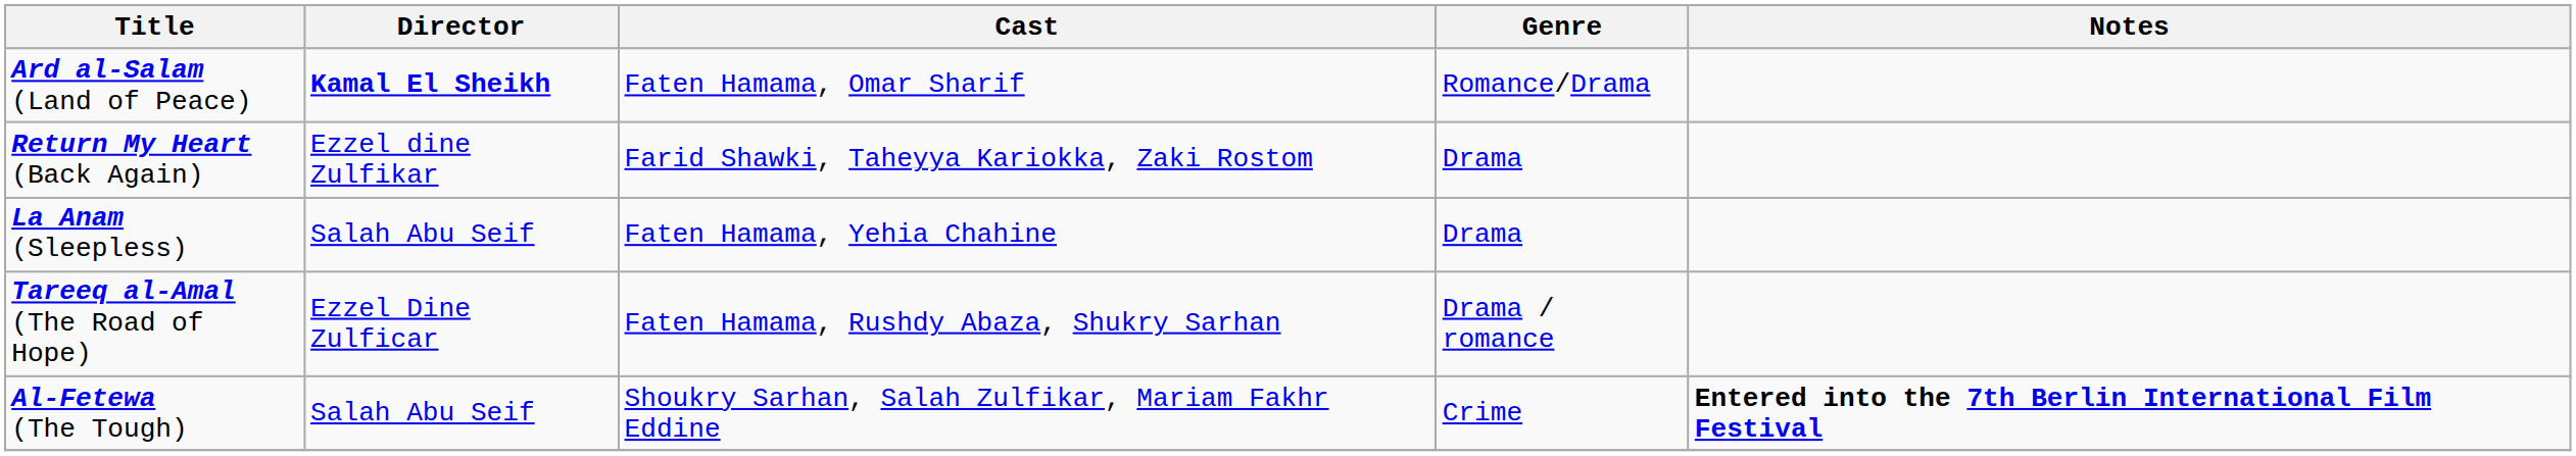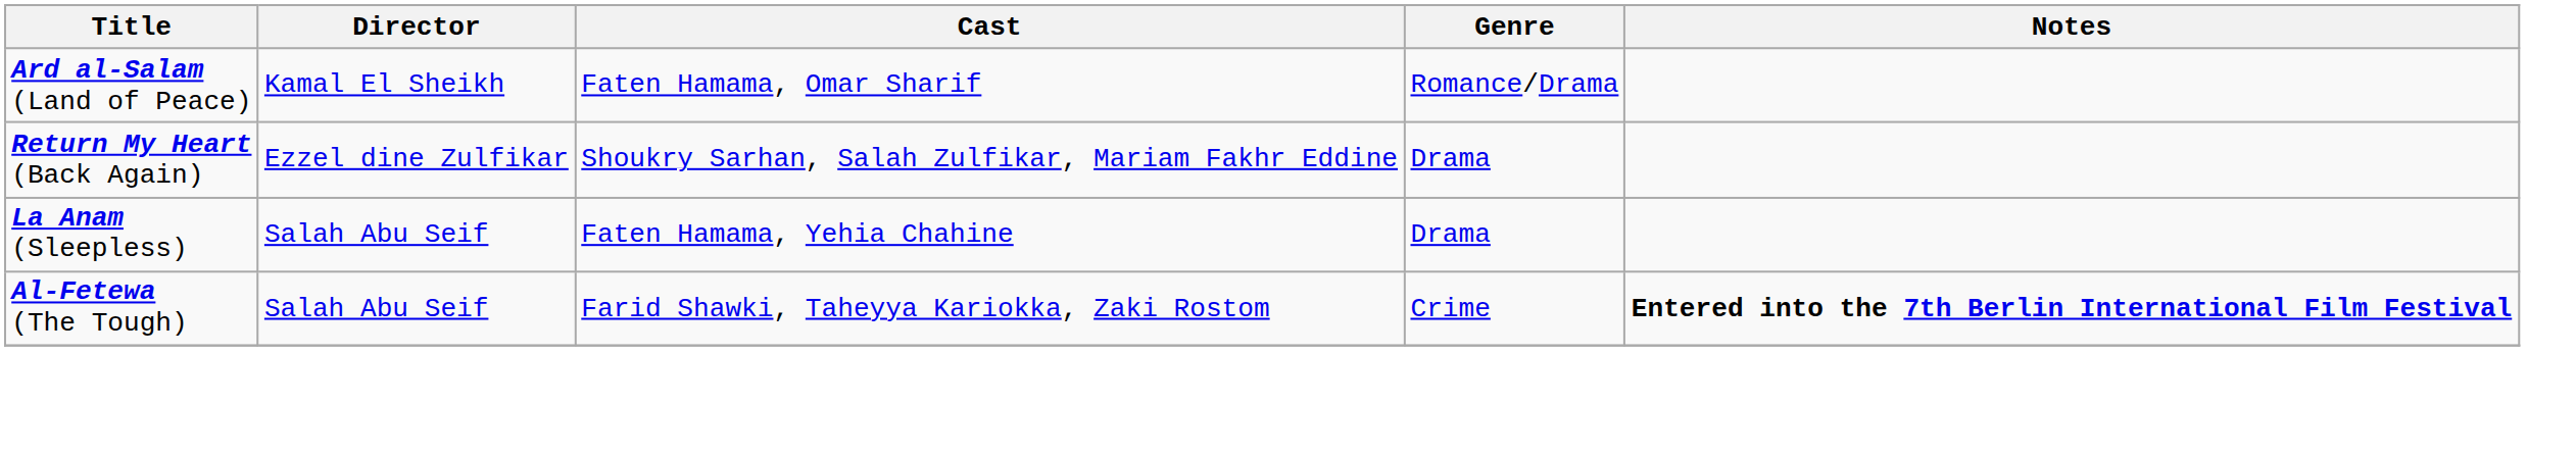Ard al-Salam (Land of Peace) | Director: bold -> normal
Return My Heart (Back Again) | Cast: Farid Shawki, Taheyya Kariokka, Zaki Rostom -> Shoukry Sarhan, Salah Zulfikar, Mariam Fakhr Eddine
- row: Tareeq al-Amal (The Road of Hope) | Ezzel Dine Zulficar | Faten Hamama, Rushdy Abaza, Shukry Sarhan | Drama / romance
Al-Fetewa (The Tough) | Cast: Shoukry Sarhan, Salah Zulfikar, Mariam Fakhr Eddine -> Farid Shawki, Taheyya Kariokka, Zaki Rostom
